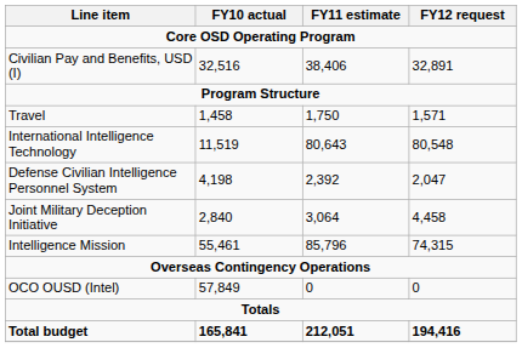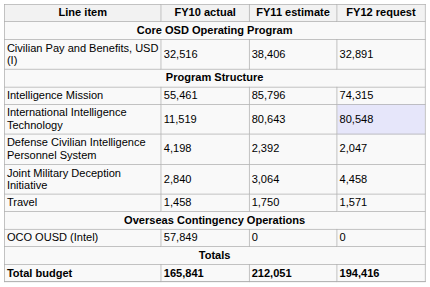rows swapped: Intelligence Mission <-> Travel
International Intelligence Technology | FY12 request: no background -> lavender background
